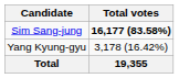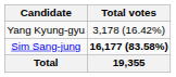rows swapped: Sim Sang-jung <-> Yang Kyung-gyu
